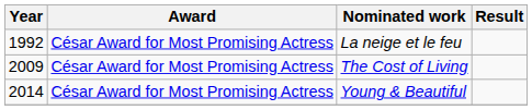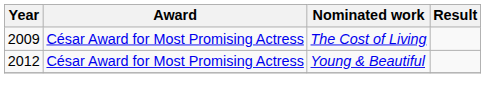- row: 1992 | César Award for Most Promising Actress | La neige et le feu
Young & Beautiful | Year: 2014 -> 2012
